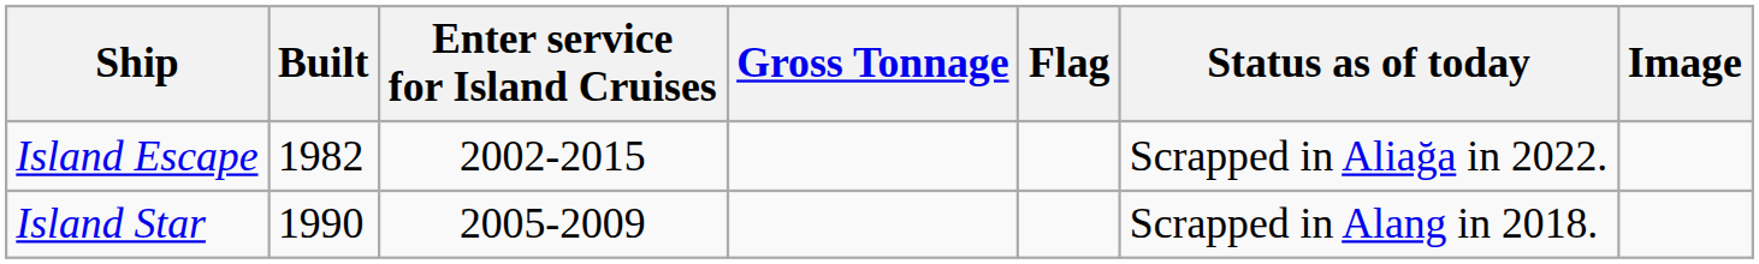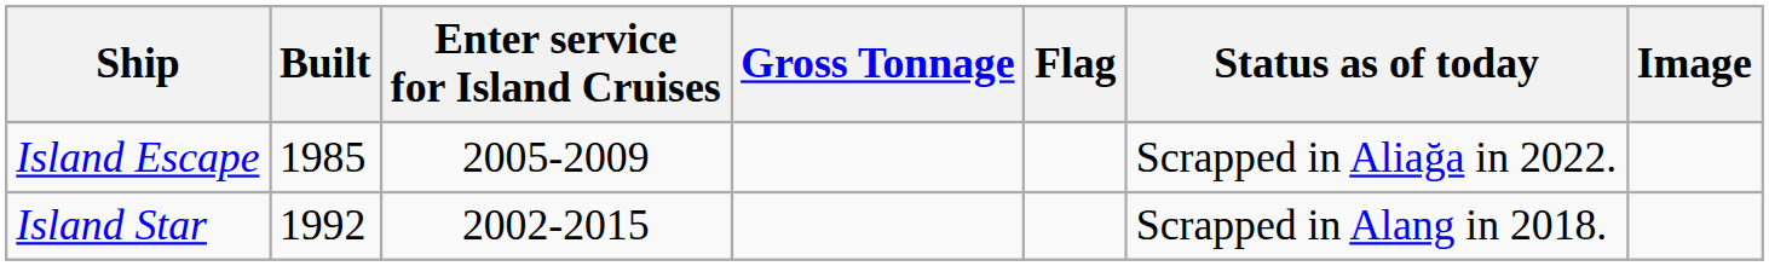Island Escape | Built: 1982 -> 1985
Island Escape | Enter service for Island Cruises: 2002-2015 -> 2005-2009
Island Star | Built: 1990 -> 1992
Island Star | Enter service for Island Cruises: 2005-2009 -> 2002-2015
